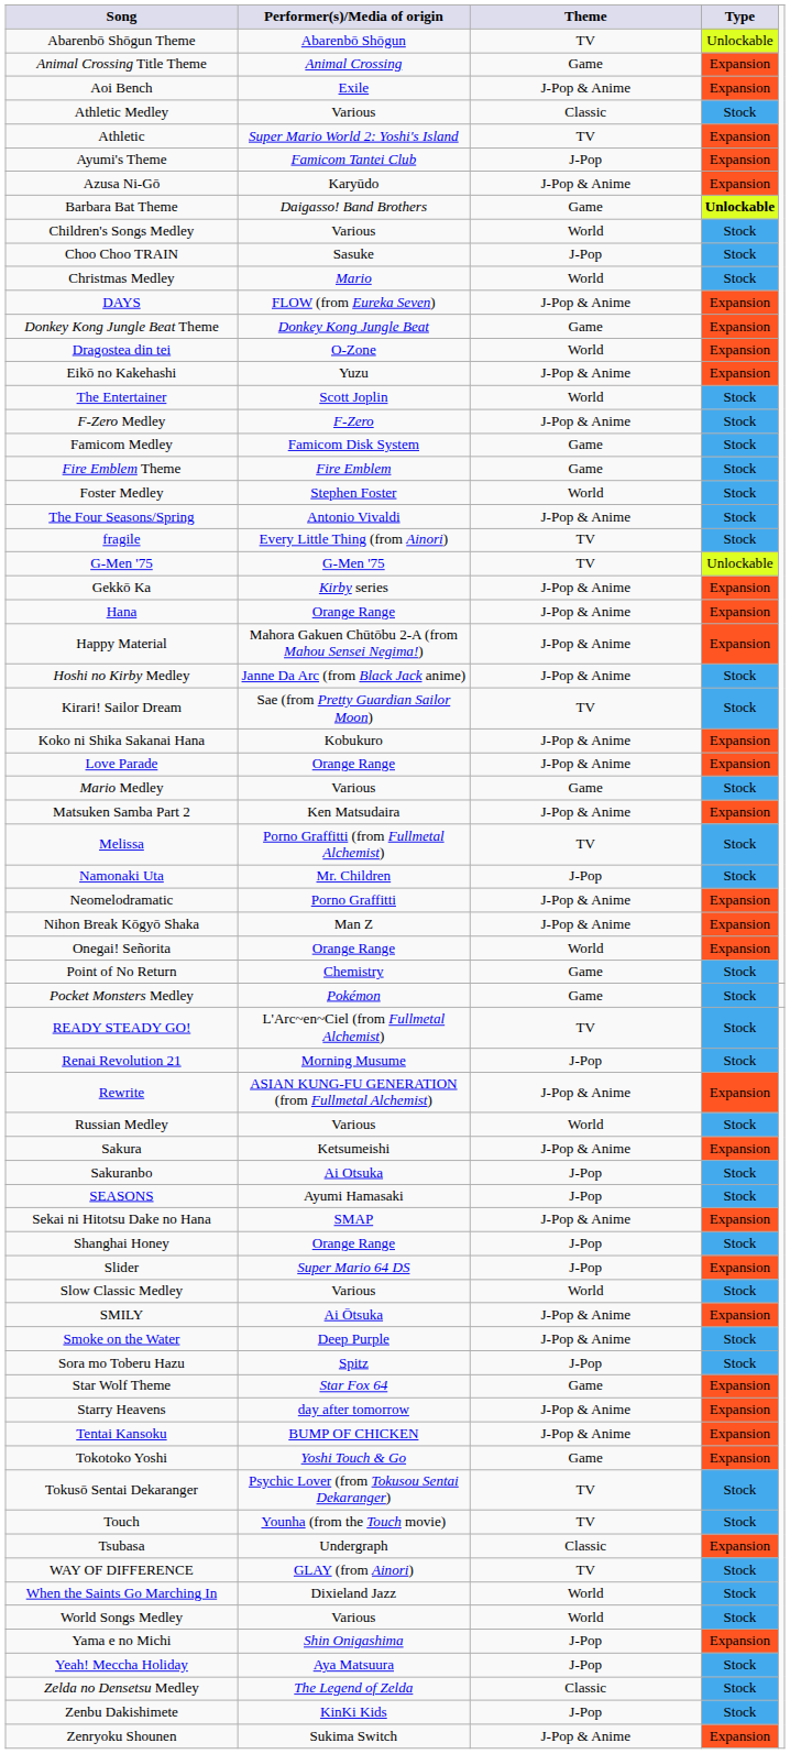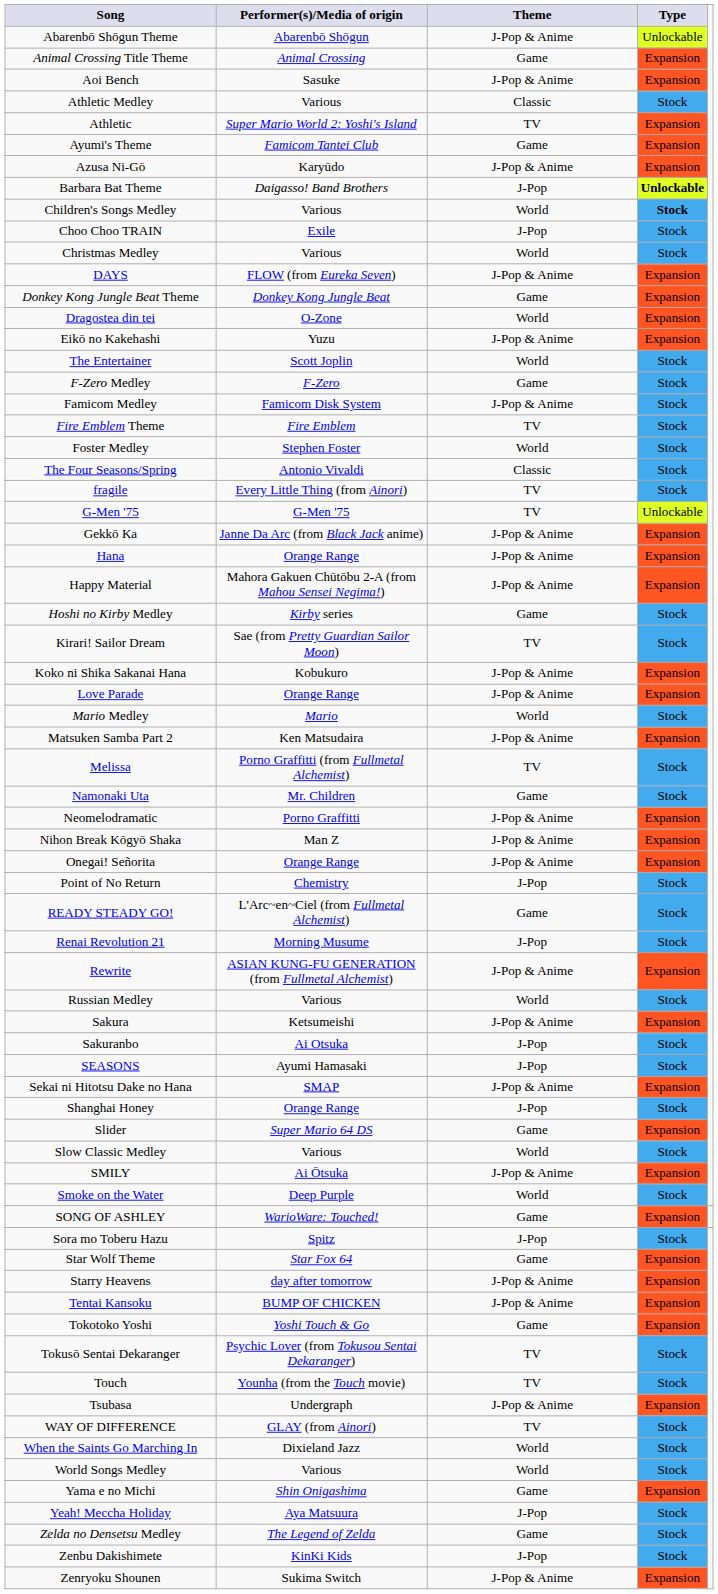Abarenbō Shōgun Theme | Theme: TV -> J-Pop & Anime
Aoi Bench | Performer(s)/Media of origin: Exile -> Sasuke
Ayumi's Theme | Theme: J-Pop -> Game
Barbara Bat Theme | Theme: Game -> J-Pop
Children's Songs Medley | Type: normal -> bold
Choo Choo TRAIN | Performer(s)/Media of origin: Sasuke -> Exile
Christmas Medley | Performer(s)/Media of origin: Mario -> Various
F-Zero Medley | Theme: J-Pop & Anime -> Game
Famicom Medley | Theme: Game -> J-Pop & Anime
Fire Emblem Theme | Theme: Game -> TV
The Four Seasons/Spring | Theme: J-Pop & Anime -> Classic
Gekkō Ka | Performer(s)/Media of origin: Kirby series -> Janne Da Arc (from Black Jack anime)
Hoshi no Kirby Medley | Performer(s)/Media of origin: Janne Da Arc (from Black Jack anime) -> Kirby series
Hoshi no Kirby Medley | Theme: J-Pop & Anime -> Game
Mario Medley | Performer(s)/Media of origin: Various -> Mario
Mario Medley | Theme: Game -> World
Namonaki Uta | Theme: J-Pop -> Game
Onegai! Señorita | Theme: World -> J-Pop & Anime
Point of No Return | Theme: Game -> J-Pop
- row: Pocket Monsters Medley | Pokémon | Game | Stock
READY STEADY GO! | Theme: TV -> Game
Slider | Theme: J-Pop -> Game
Smoke on the Water | Theme: J-Pop & Anime -> World
+ row: SONG OF ASHLEY | WarioWare: Touched! | Game | Expansion
Tsubasa | Theme: Classic -> J-Pop & Anime
Yama e no Michi | Theme: J-Pop -> Game
Zelda no Densetsu Medley | Theme: Classic -> Game
